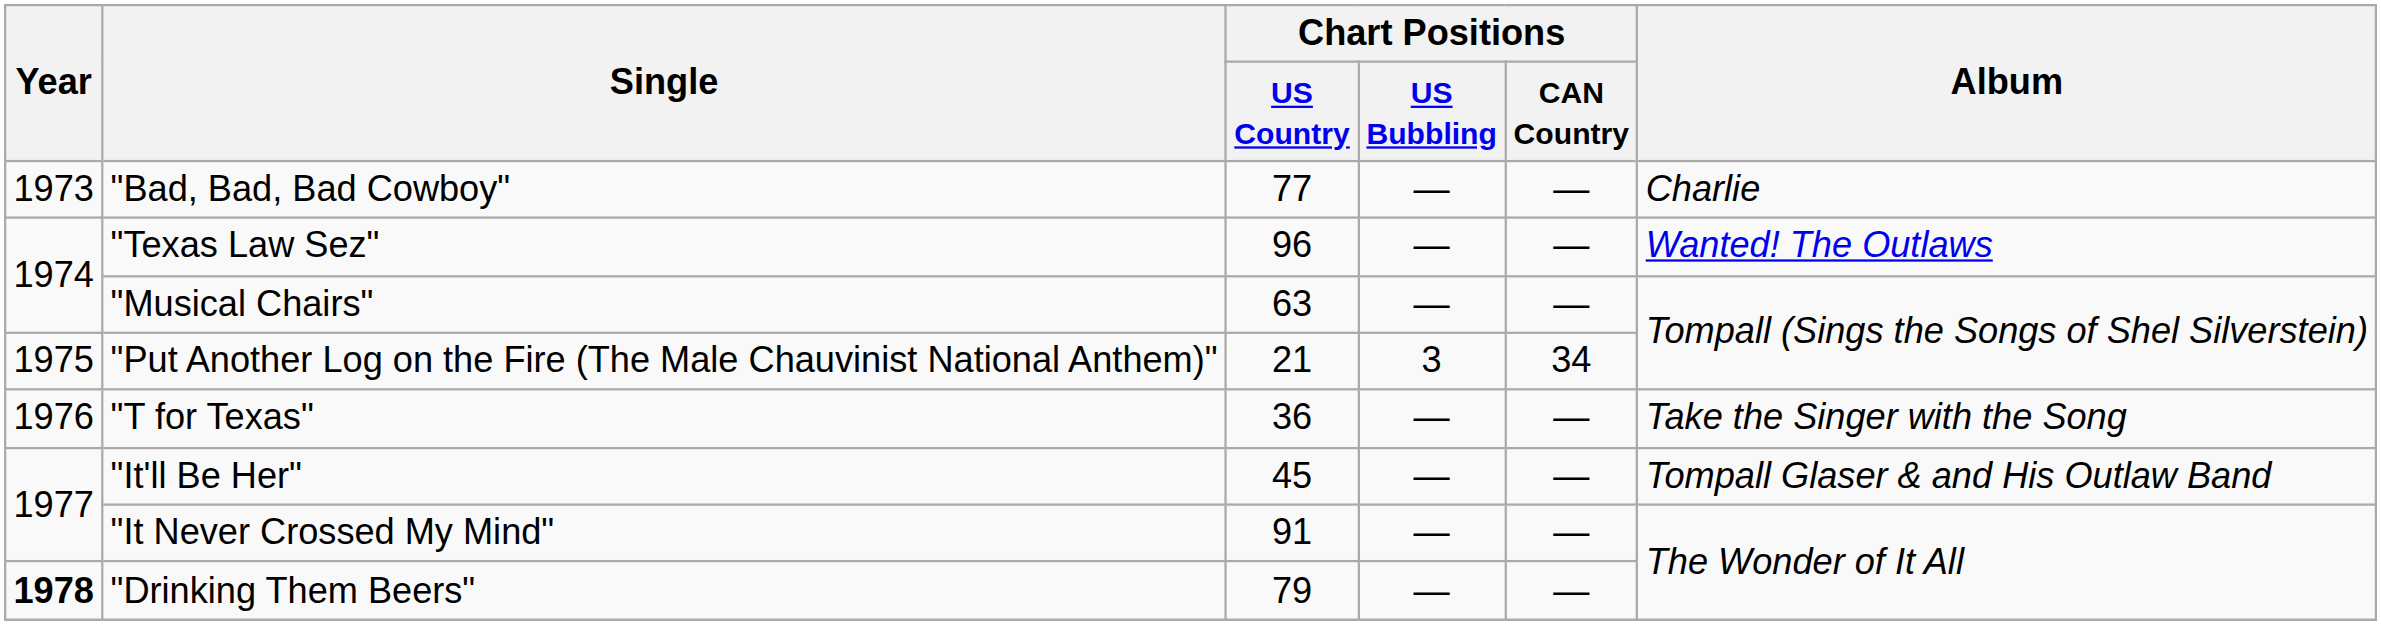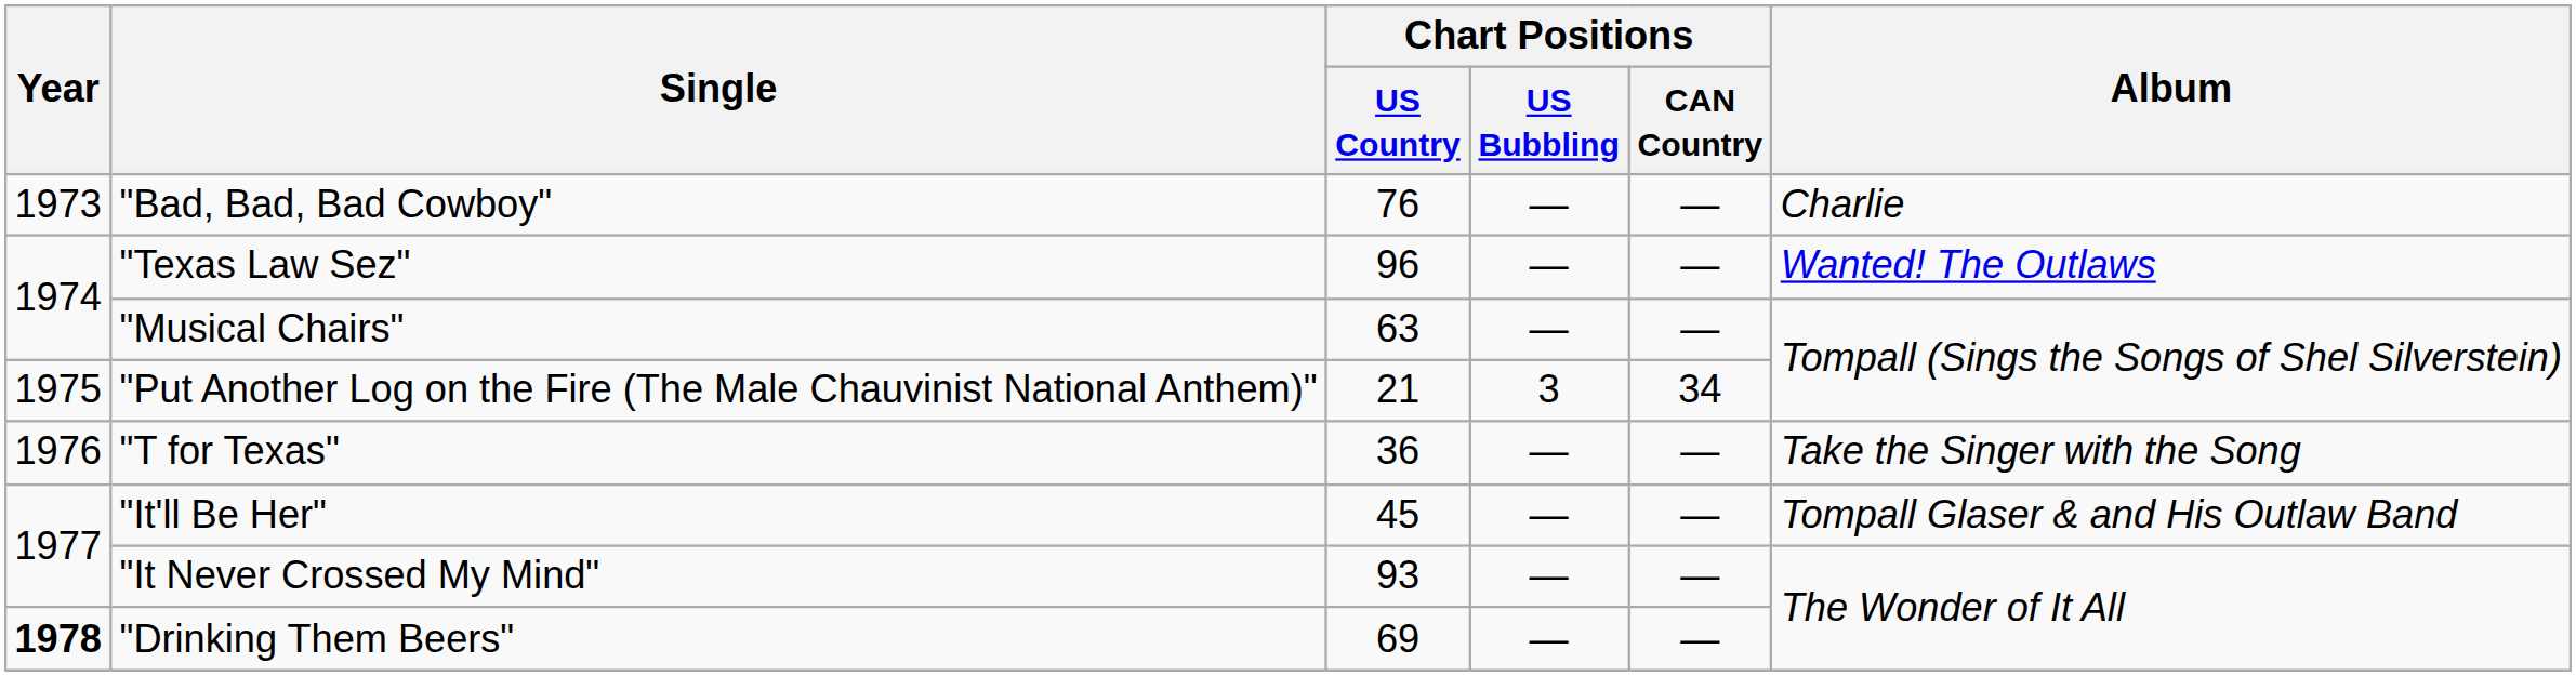"Bad, Bad, Bad Cowboy" | Chart Positions / US Country: 77 -> 76
"It Never Crossed My Mind" | Chart Positions / US Country: 91 -> 93
"Drinking Them Beers" | Chart Positions / US Country: 79 -> 69
